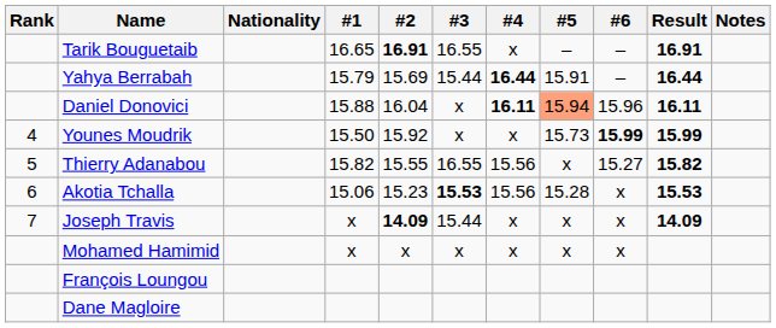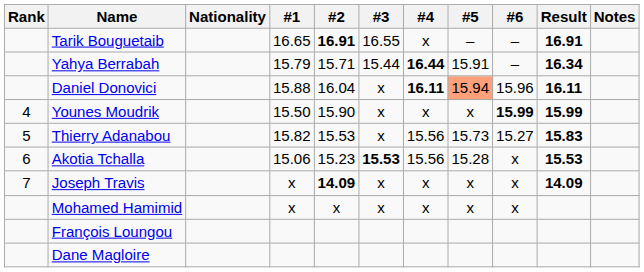Yahya Berrabah | #2: 15.69 -> 15.71
Yahya Berrabah | Result: 16.44 -> 16.34
Younes Moudrik | #2: 15.92 -> 15.90
Younes Moudrik | #5: 15.73 -> x
Thierry Adanabou | #2: 15.55 -> 15.53
Thierry Adanabou | #3: 16.55 -> x
Thierry Adanabou | #5: x -> 15.73
Thierry Adanabou | Result: 15.82 -> 15.83
Joseph Travis | #3: 15.44 -> x
